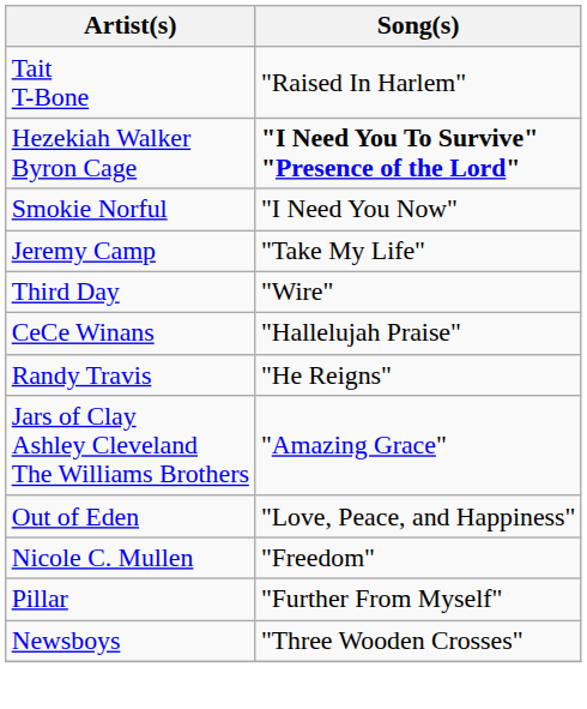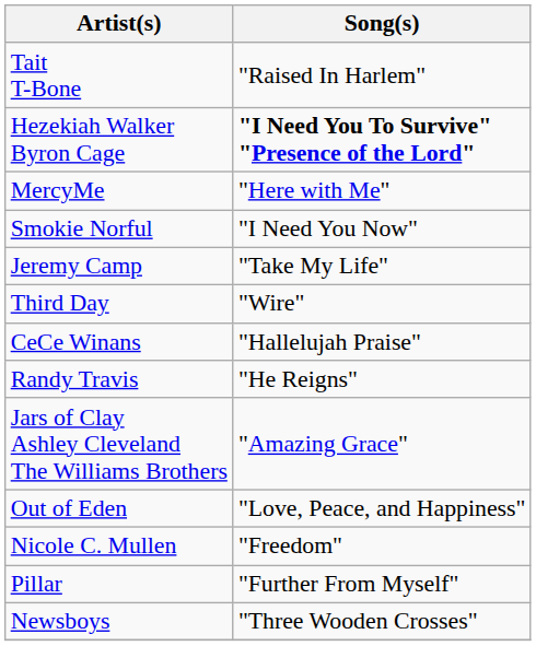+ row: MercyMe | "Here with Me"
